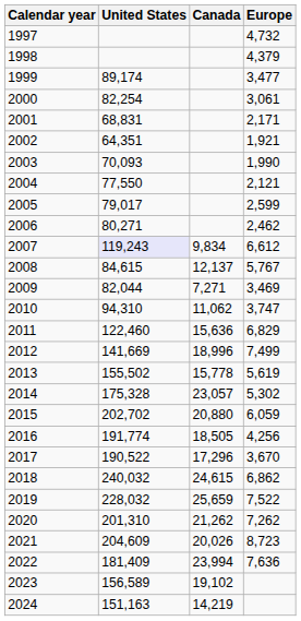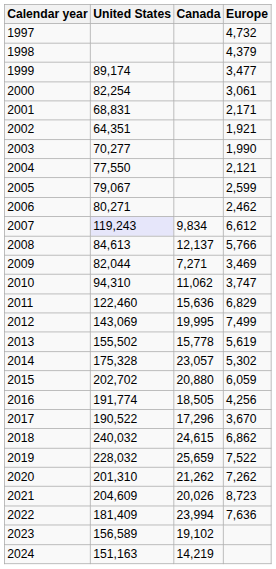2003 | United States: 70,093 -> 70,277
2005 | United States: 79,017 -> 79,067
2008 | United States: 84,615 -> 84,613
2008 | Europe: 5,767 -> 5,766
2012 | United States: 141,669 -> 143,069
2012 | Canada: 18,996 -> 19,995
